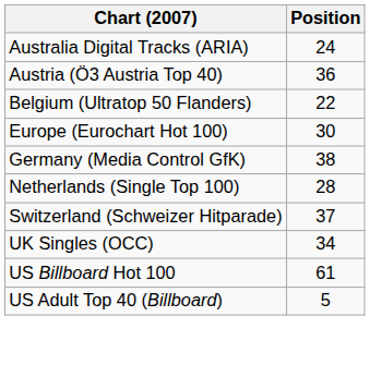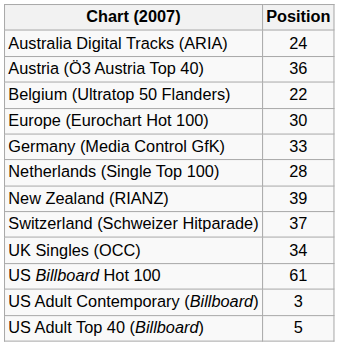Germany (Media Control GfK) | Position: 38 -> 33
+ row: New Zealand (RIANZ) | 39
+ row: US Adult Contemporary (Billboard) | 3
